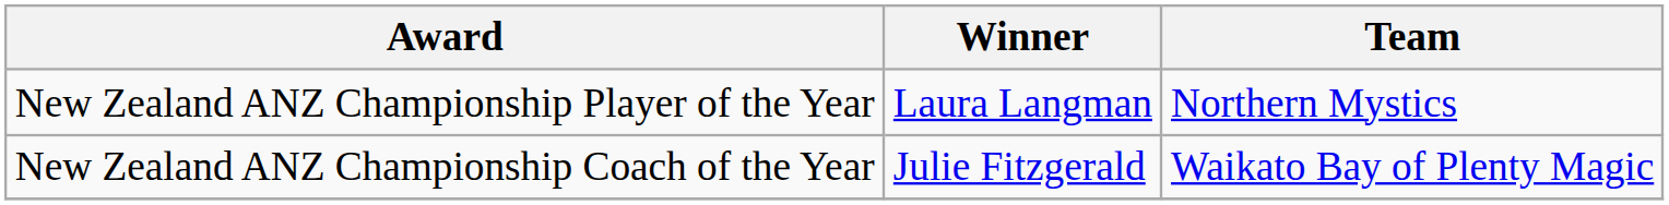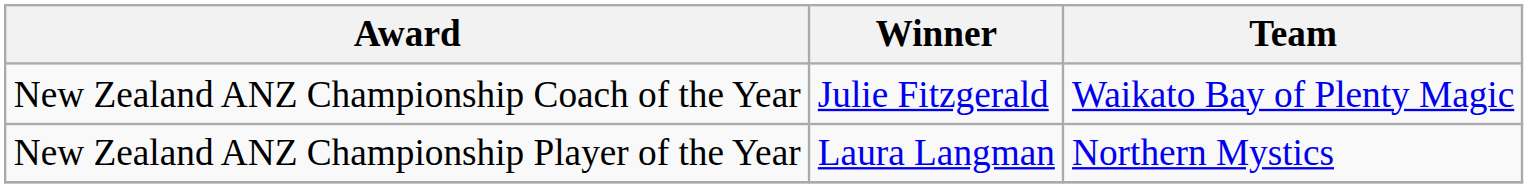rows swapped: New Zealand ANZ Championship Player of the Year <-> New Zealand ANZ Championship Coach of the Year
